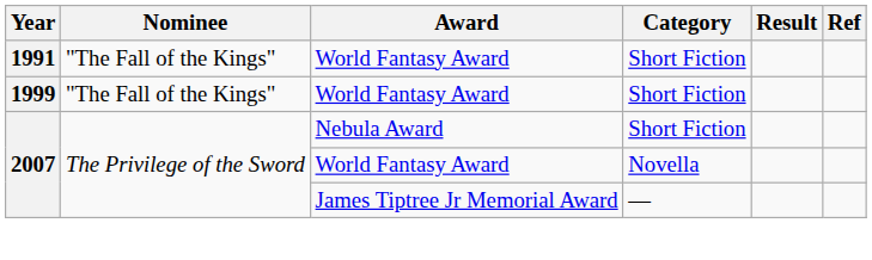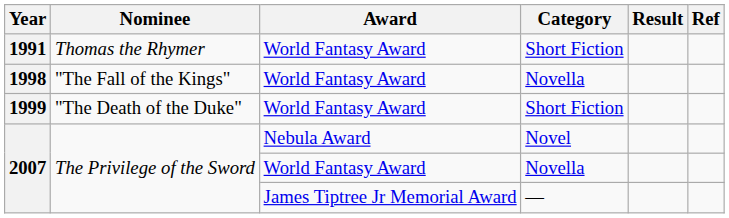1991 | Nominee: "The Fall of the Kings" -> Thomas the Rhymer
+ row: 1998 | "The Fall of the Kings" | World Fantasy Award | Novella
1999 | Nominee: "The Fall of the Kings" -> "The Death of the Duke"
2007 / Nebula Award | Category: Short Fiction -> Novel
